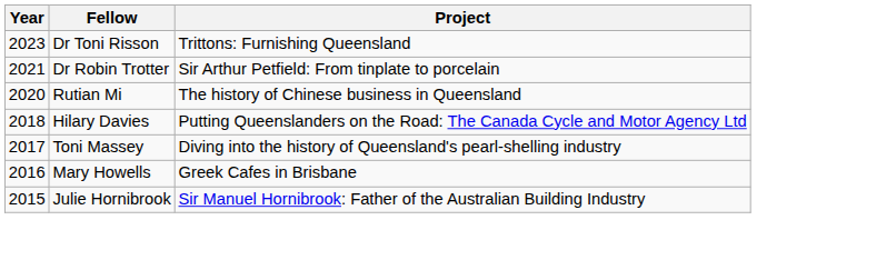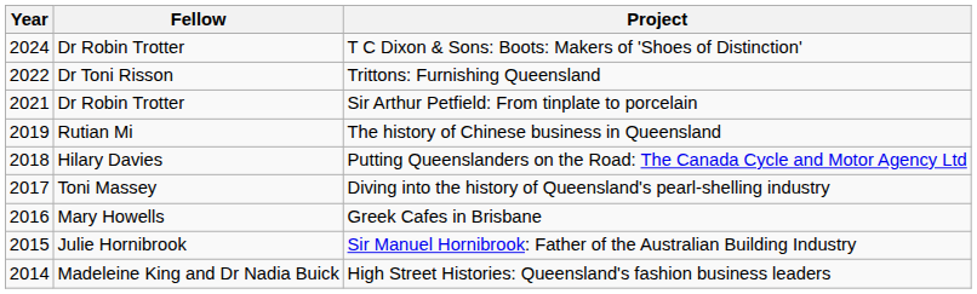+ row: 2024 | Dr Robin Trotter | T C Dixon & Sons: Boots: Makers of 'Shoes of Distinction'
Trittons: Furnishing Queensland | Year: 2023 -> 2022
The history of Chinese business in Queensland | Year: 2020 -> 2019
+ row: 2014 | Madeleine King and Dr Nadia Buick | High Street Histories: Queensland's fashion business leaders
